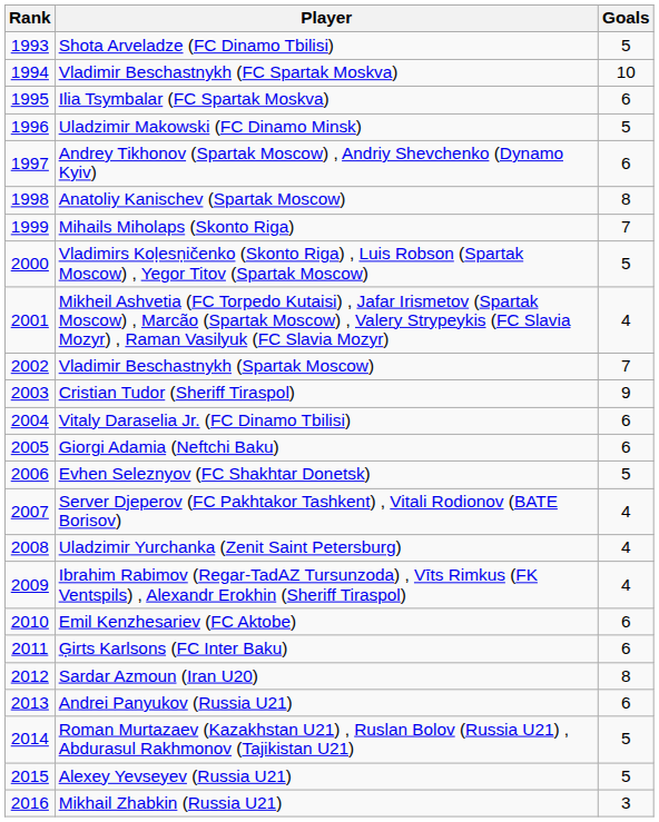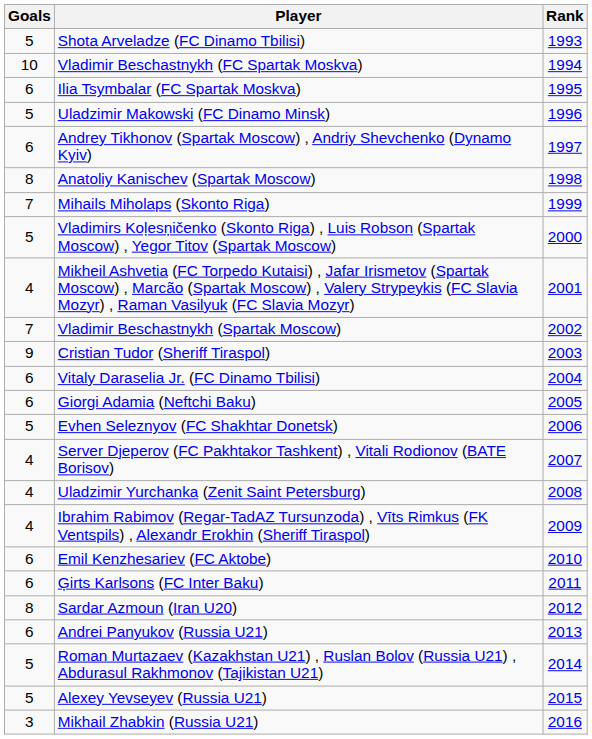columns swapped: Rank <-> Goals
